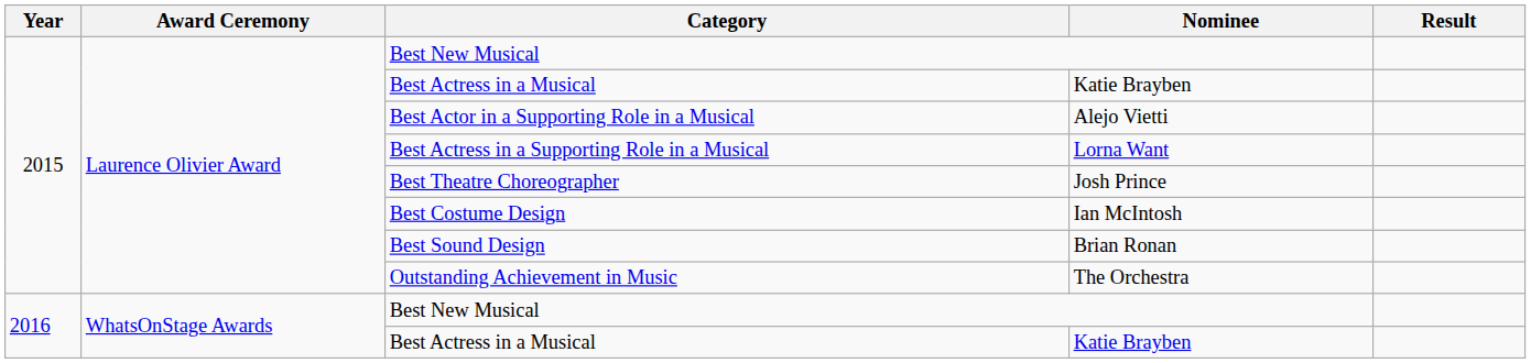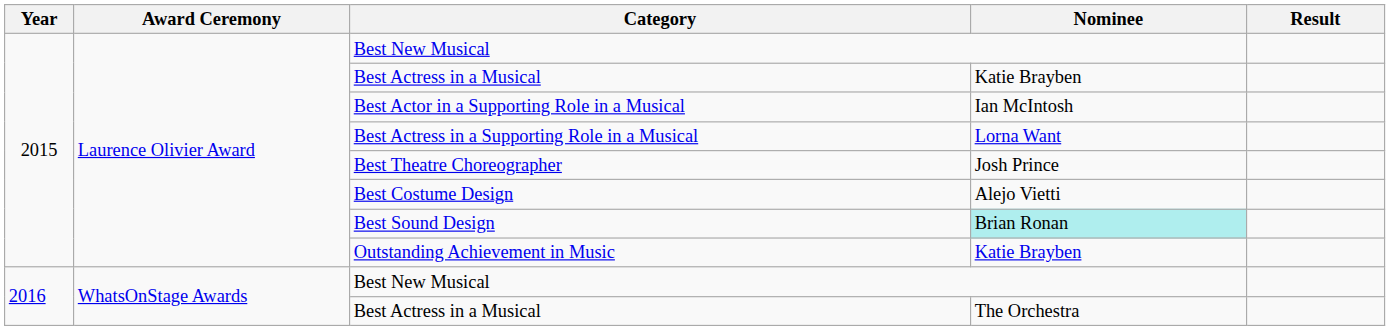Best Actor in a Supporting Role in a Musical | Nominee: Alejo Vietti -> Ian McIntosh
Best Costume Design | Nominee: Ian McIntosh -> Alejo Vietti
Best Sound Design | Nominee: no background -> paleturquoise background
Outstanding Achievement in Music | Nominee: The Orchestra -> Katie Brayben
2016 / Best Actress in a Musical | Nominee: Katie Brayben -> The Orchestra
